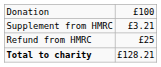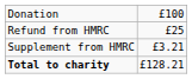rows swapped: Refund from HMRC <-> Supplement from HMRC
